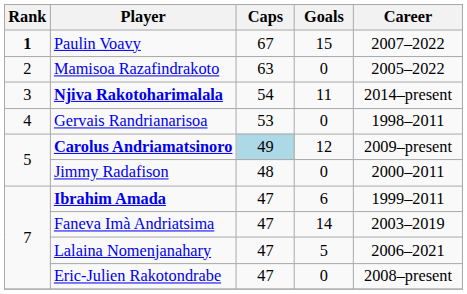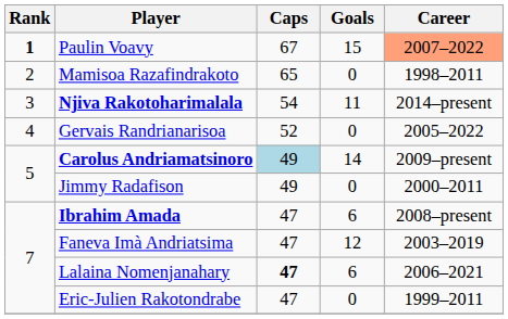Paulin Voavy | Career: no background -> lightsalmon background
Mamisoa Razafindrakoto | Caps: 63 -> 65
Mamisoa Razafindrakoto | Career: 2005–2022 -> 1998–2011
Gervais Randrianarisoa | Caps: 53 -> 52
Gervais Randrianarisoa | Career: 1998–2011 -> 2005–2022
Carolus Andriamatsinoro | Goals: 12 -> 14
Jimmy Radafison | Caps: 48 -> 49
Ibrahim Amada | Career: 1999–2011 -> 2008–present
Faneva Imà Andriatsima | Goals: 14 -> 12
Lalaina Nomenjanahary | Caps: normal -> bold
Lalaina Nomenjanahary | Goals: 5 -> 6
Eric-Julien Rakotondrabe | Career: 2008–present -> 1999–2011
